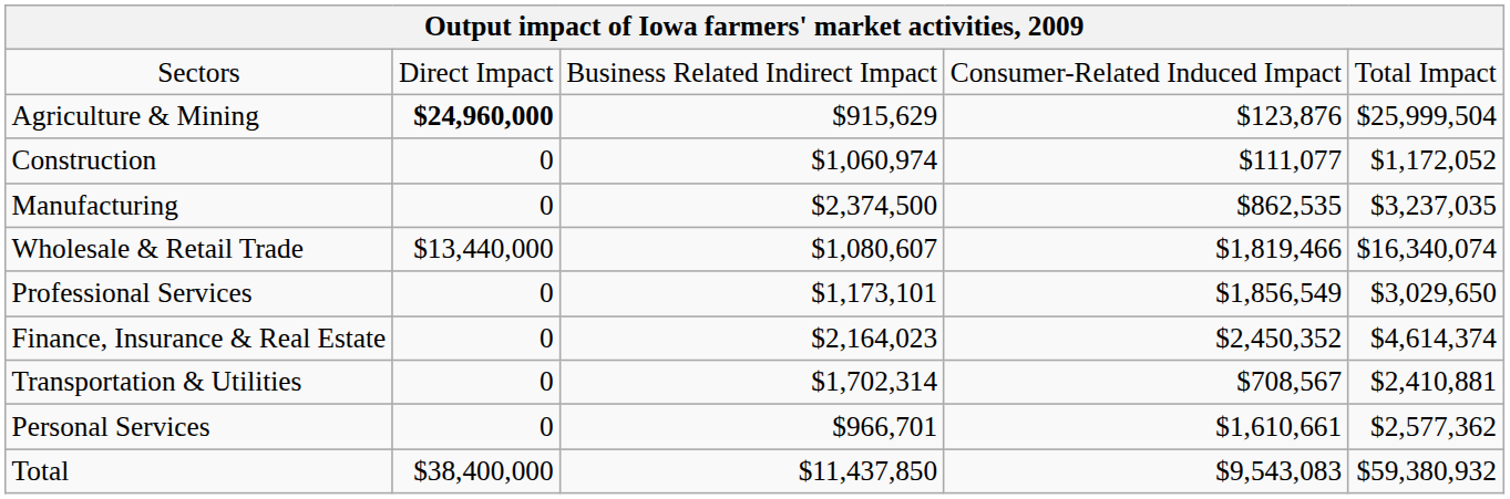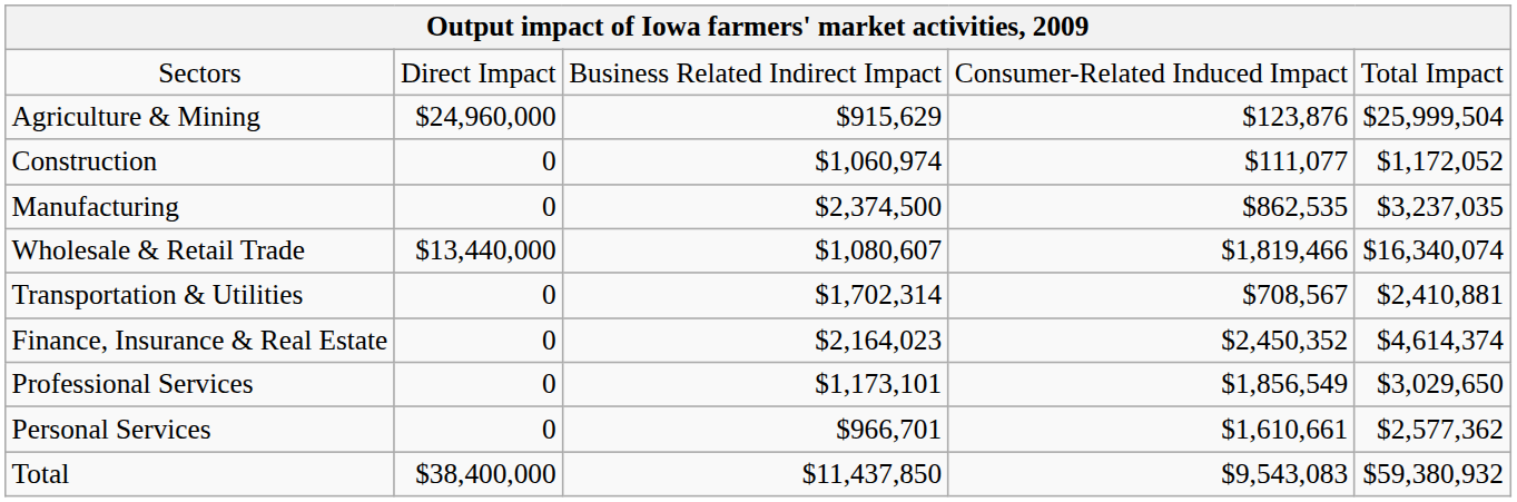Agriculture & Mining | column 2: bold -> normal
rows swapped: Transportation & Utilities <-> Professional Services
